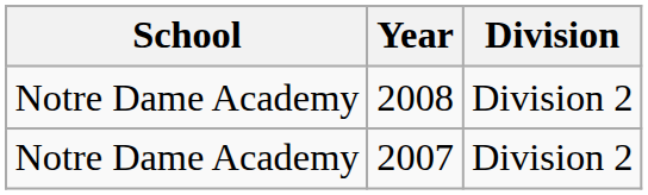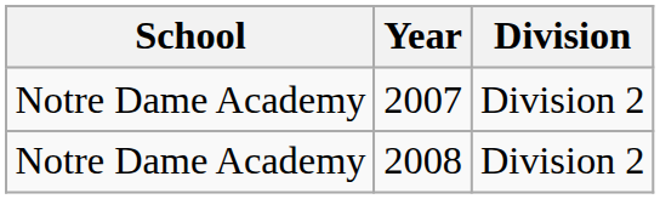rows swapped: 2007 <-> 2008
